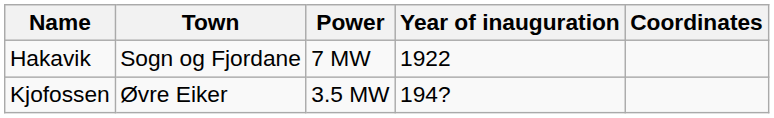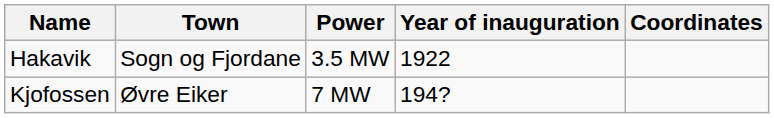Hakavik | Power: 7 MW -> 3.5 MW
Kjofossen | Power: 3.5 MW -> 7 MW
